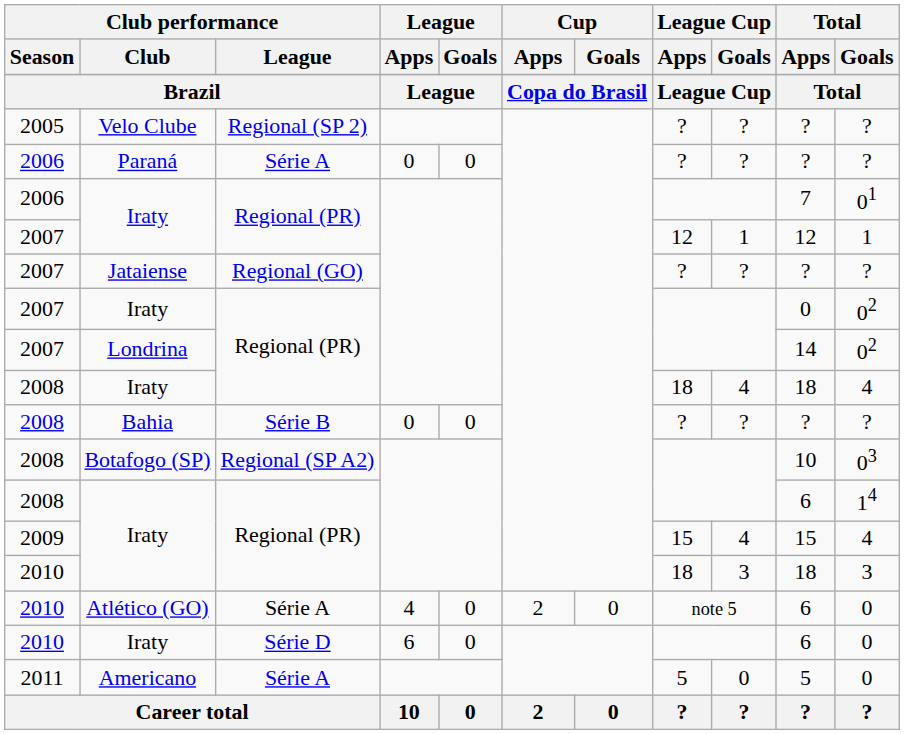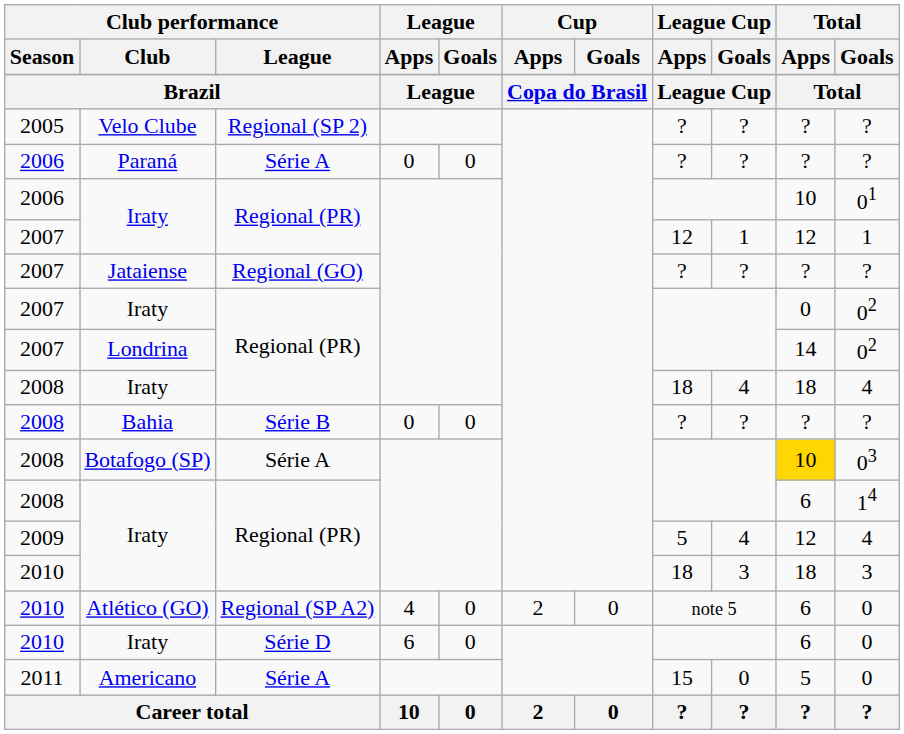2006 / Iraty | Total / Apps: 7 -> 10
Botafogo (SP) | Club performance / League: Regional (SP A2) -> Série A
Botafogo (SP) | Total / Apps: no background -> gold background
2009 / Iraty | League Cup / Apps: 15 -> 5
2009 / Iraty | Total / Apps: 15 -> 12
Atlético (GO) | Club performance / League: Série A -> Regional (SP A2)
Americano | League Cup / Apps: 5 -> 15
